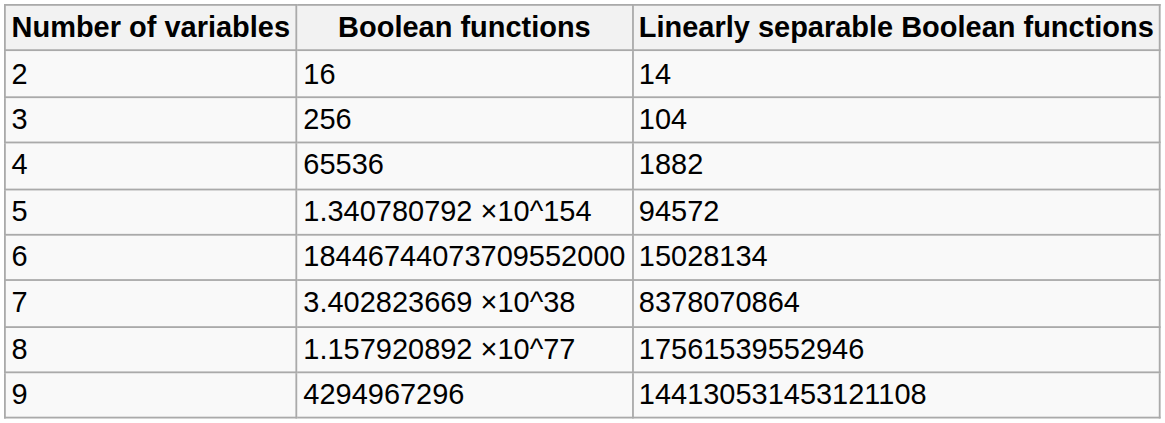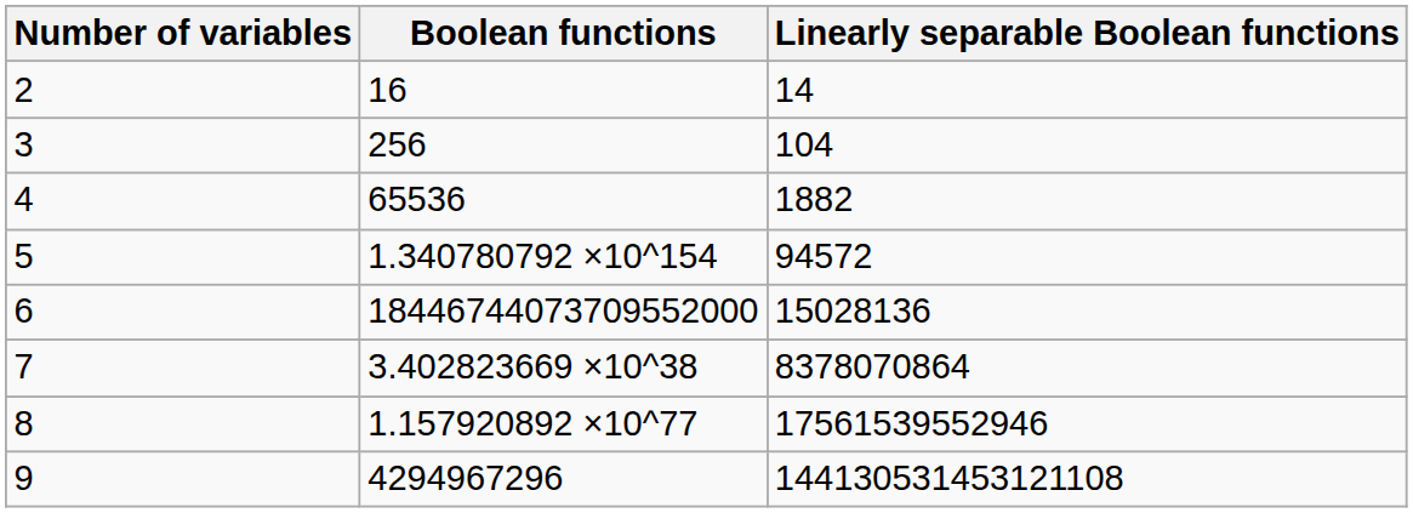6 | Linearly separable Boolean functions: 15028134 -> 15028136
